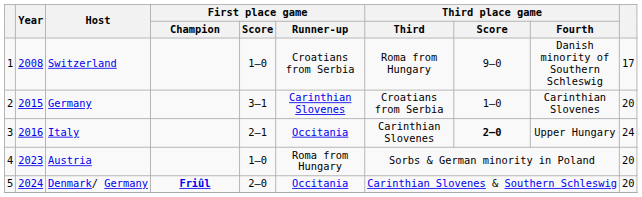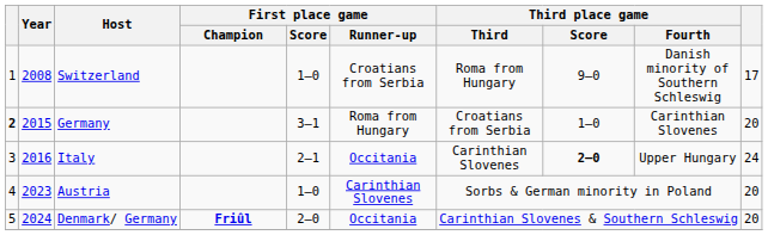Germany | column 1: normal -> bold
Germany | First place game / Runner-up: Carinthian Slovenes -> Roma from Hungary
Austria | First place game / Runner-up: Roma from Hungary -> Carinthian Slovenes
